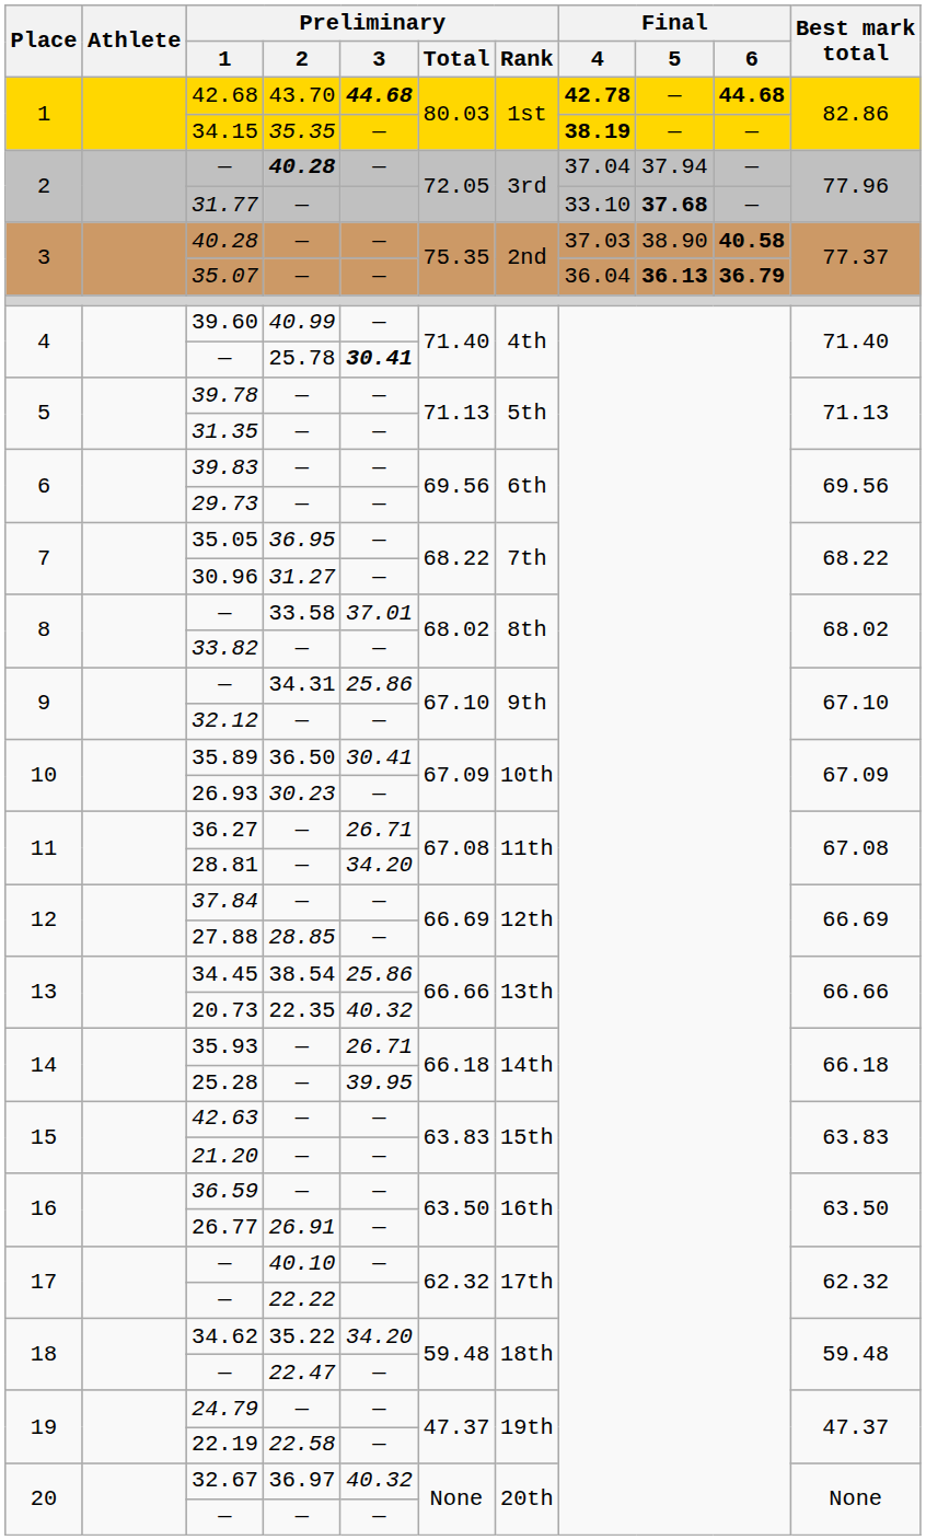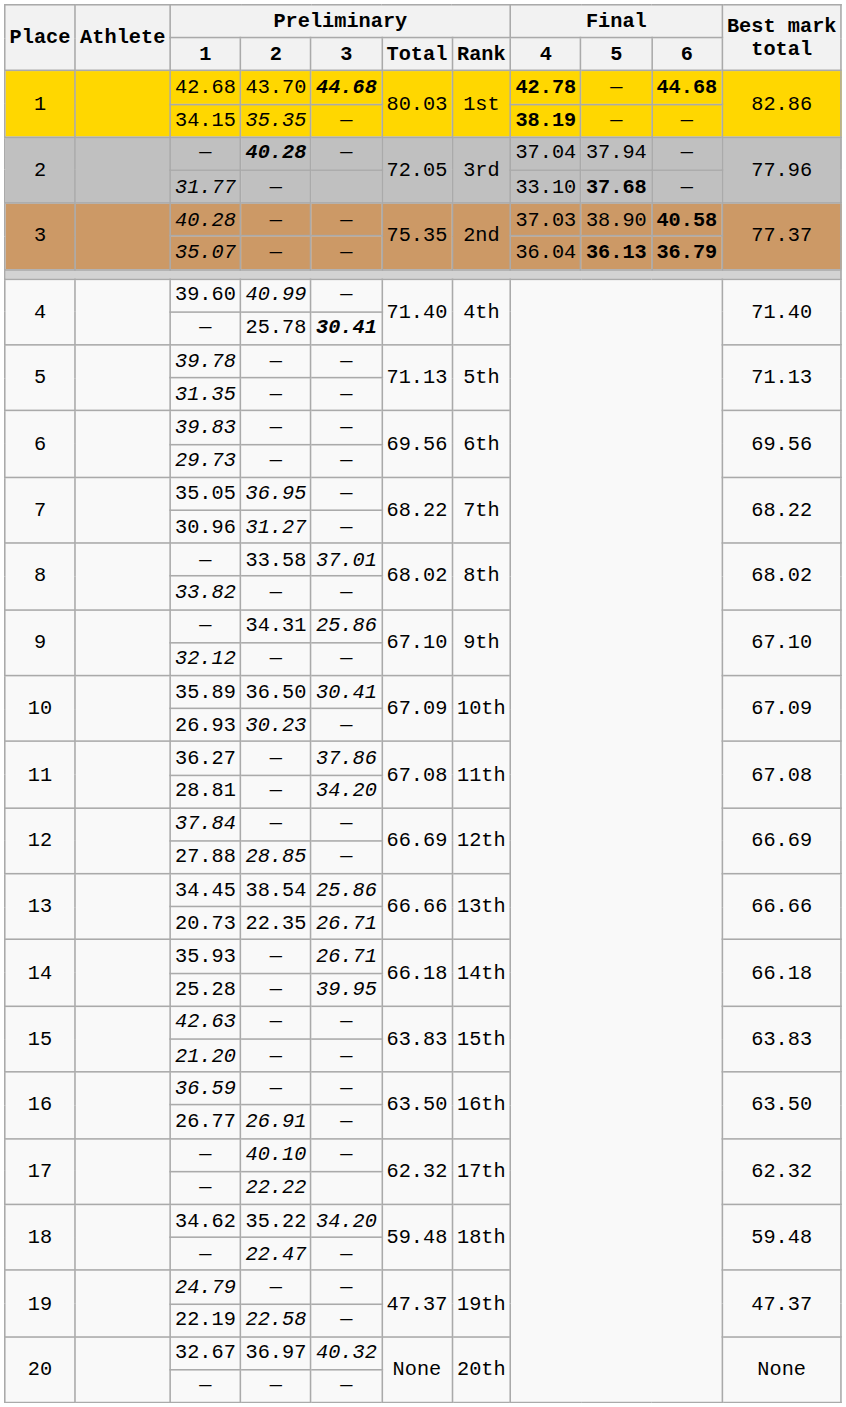36.27 | Preliminary / 3: 26.71 -> 37.86
20.73 | Preliminary / 3: 40.32 -> 26.71
